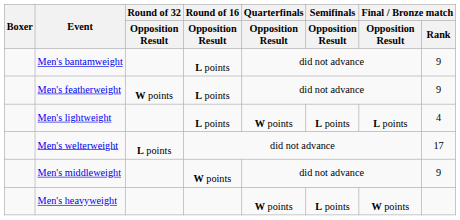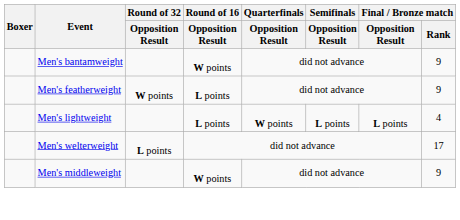Men's bantamweight | Round of 16 / Opposition Result: L points -> W points
- row: Men's heavyweight | W points | L points | W points
